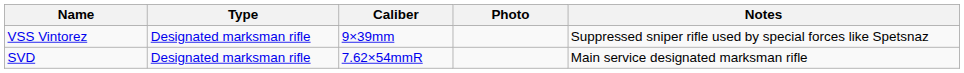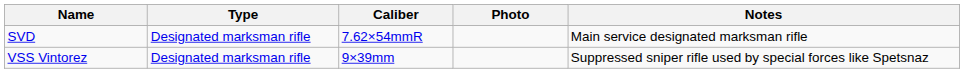rows swapped: SVD <-> VSS Vintorez
